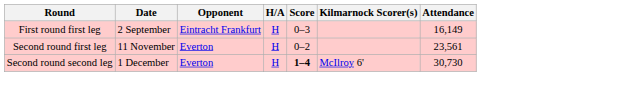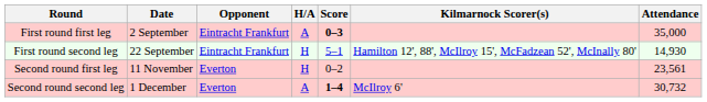First round first leg | H/A: H -> A
First round first leg | Score: normal -> bold
First round first leg | Attendance: 16,149 -> 35,000
+ row: First round second leg | 22 September | Eintracht Frankfurt | H | 5–1 | Hamilton 12', 88', McIlroy 15', McFadzean 52', McInally 80' | 14,930
Second round second leg | H/A: H -> A
Second round second leg | Attendance: 30,730 -> 30,732
